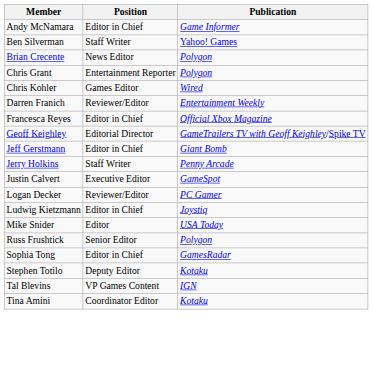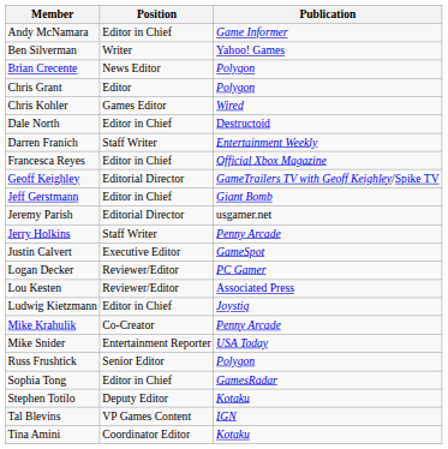Ben Silverman | Position: Staff Writer -> Writer
Chris Grant | Position: Entertainment Reporter -> Editor
+ row: Dale North | Editor in Chief | Destructoid
Darren Franich | Position: Reviewer/Editor -> Staff Writer
+ row: Jeremy Parish | Editorial Director | usgamer.net
+ row: Lou Kesten | Reviewer/Editor | Associated Press
+ row: Mike Krahulik | Co-Creator | Penny Arcade
Mike Snider | Position: Editor -> Entertainment Reporter
